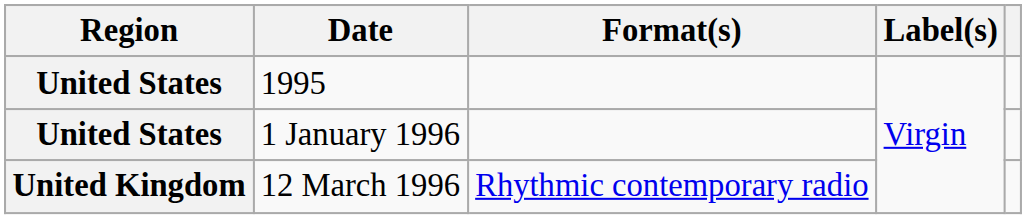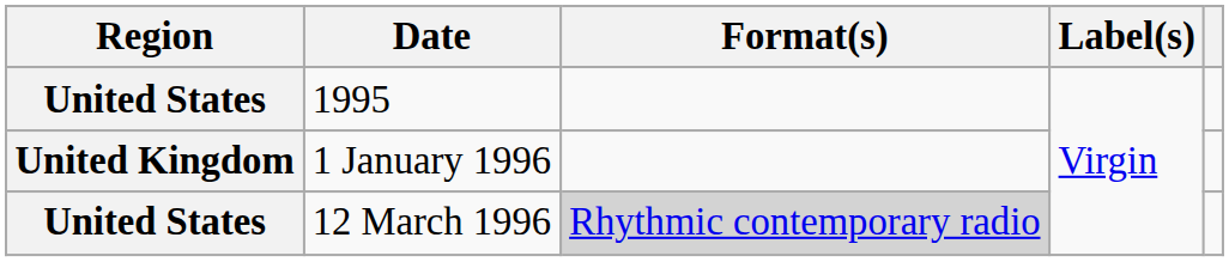1 January 1996 | Region: United States -> United Kingdom
12 March 1996 | Region: United Kingdom -> United States
12 March 1996 | Format(s): no background -> lightgrey background
